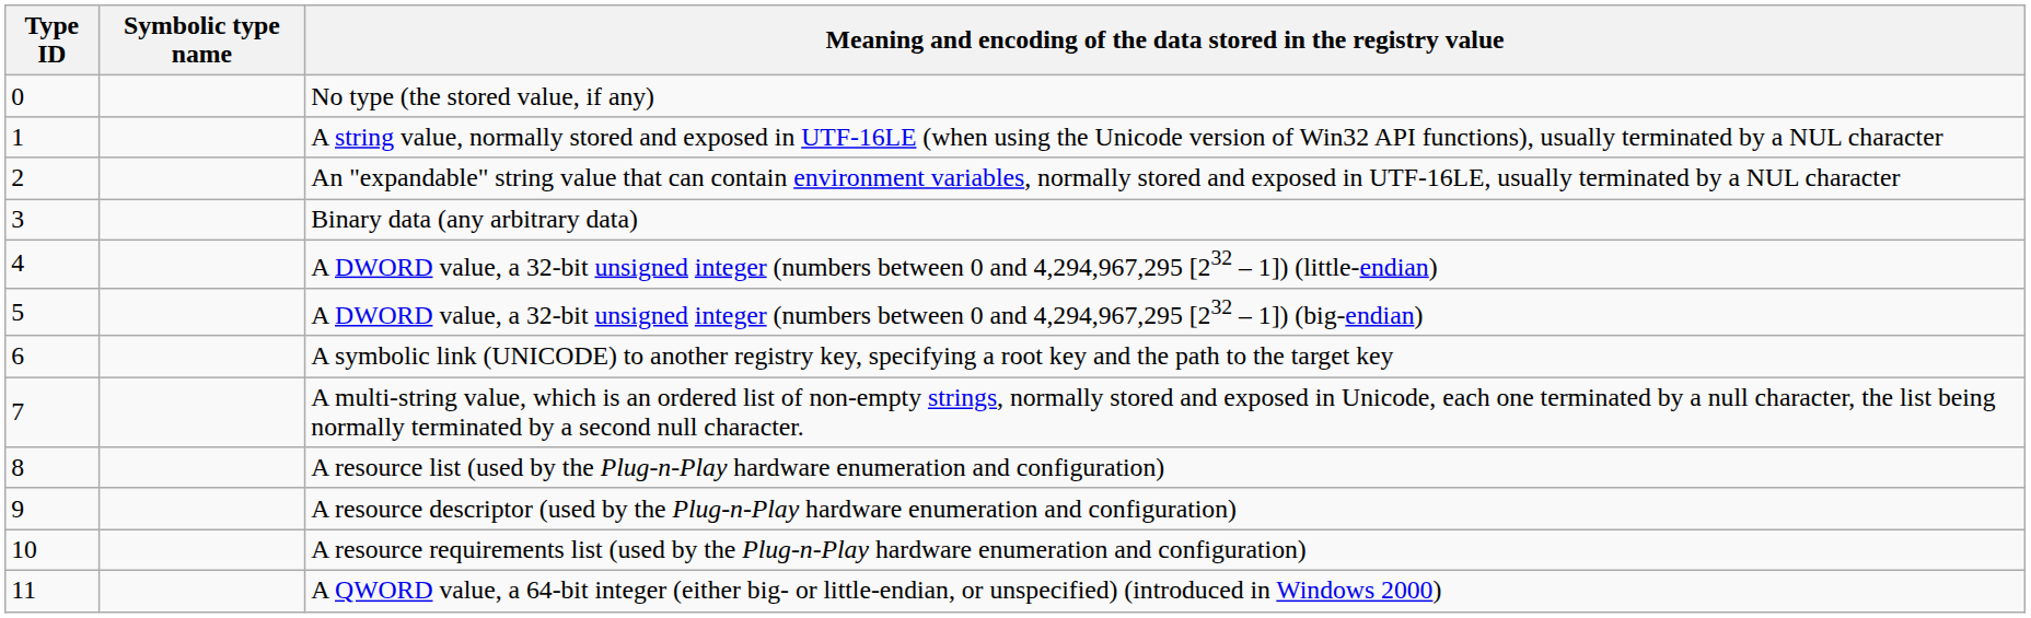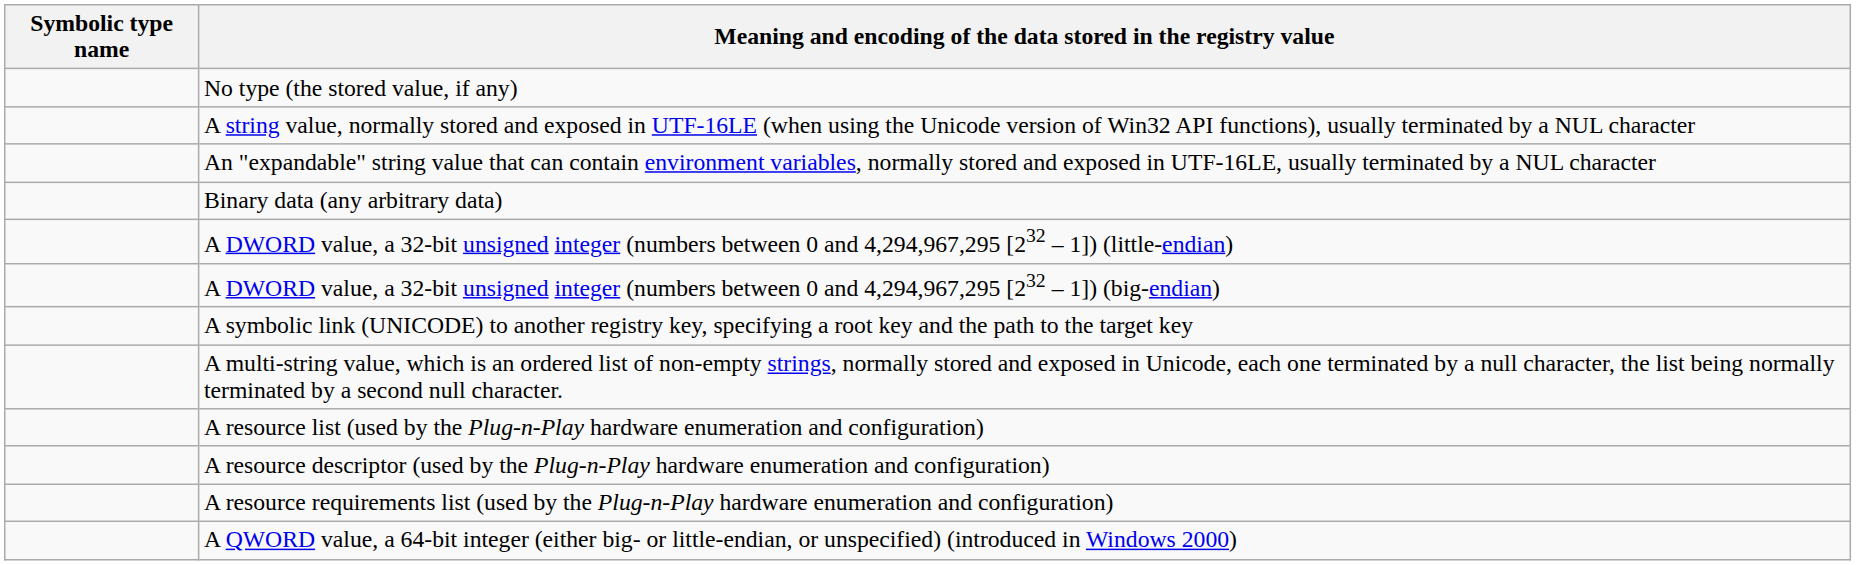- column: Type ID | 0 | 1 | 2 | 3 | 4 | 5 | 6 | 7 | 8 | 9 | 10 | 11
